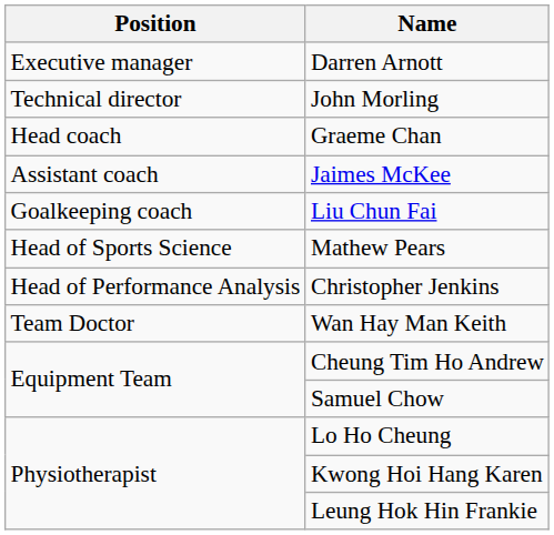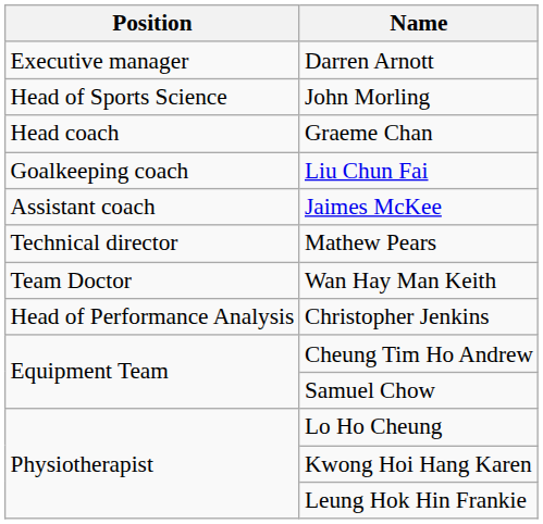John Morling | Position: Technical director -> Head of Sports Science
rows swapped: Jaimes McKee <-> Liu Chun Fai
Mathew Pears | Position: Head of Sports Science -> Technical director
rows swapped: Christopher Jenkins <-> Wan Hay Man Keith
